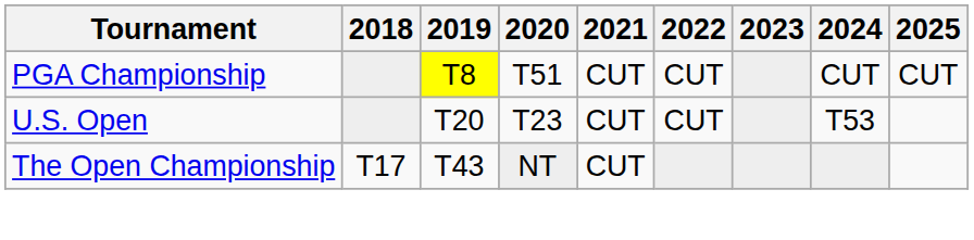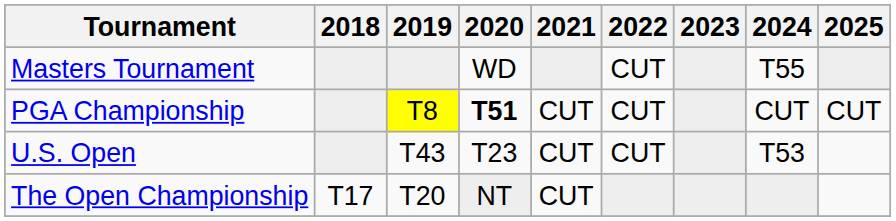+ row: Masters Tournament | WD | CUT | T55
PGA Championship | 2020: normal -> bold
U.S. Open | 2019: T20 -> T43
The Open Championship | 2019: T43 -> T20
